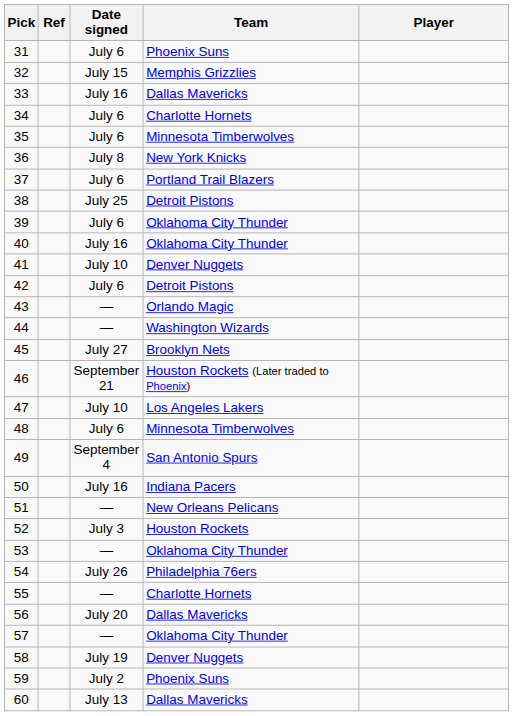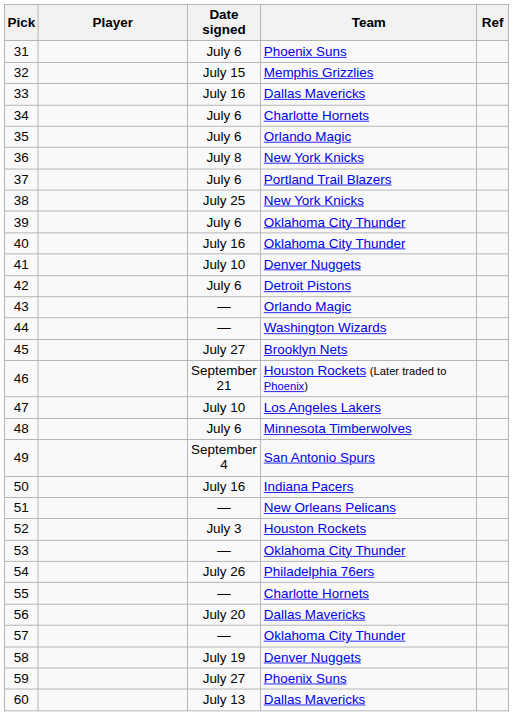columns swapped: Player <-> Ref
35 | Team: Minnesota Timberwolves -> Orlando Magic
38 | Team: Detroit Pistons -> New York Knicks
59 | Date signed: July 2 -> July 27
